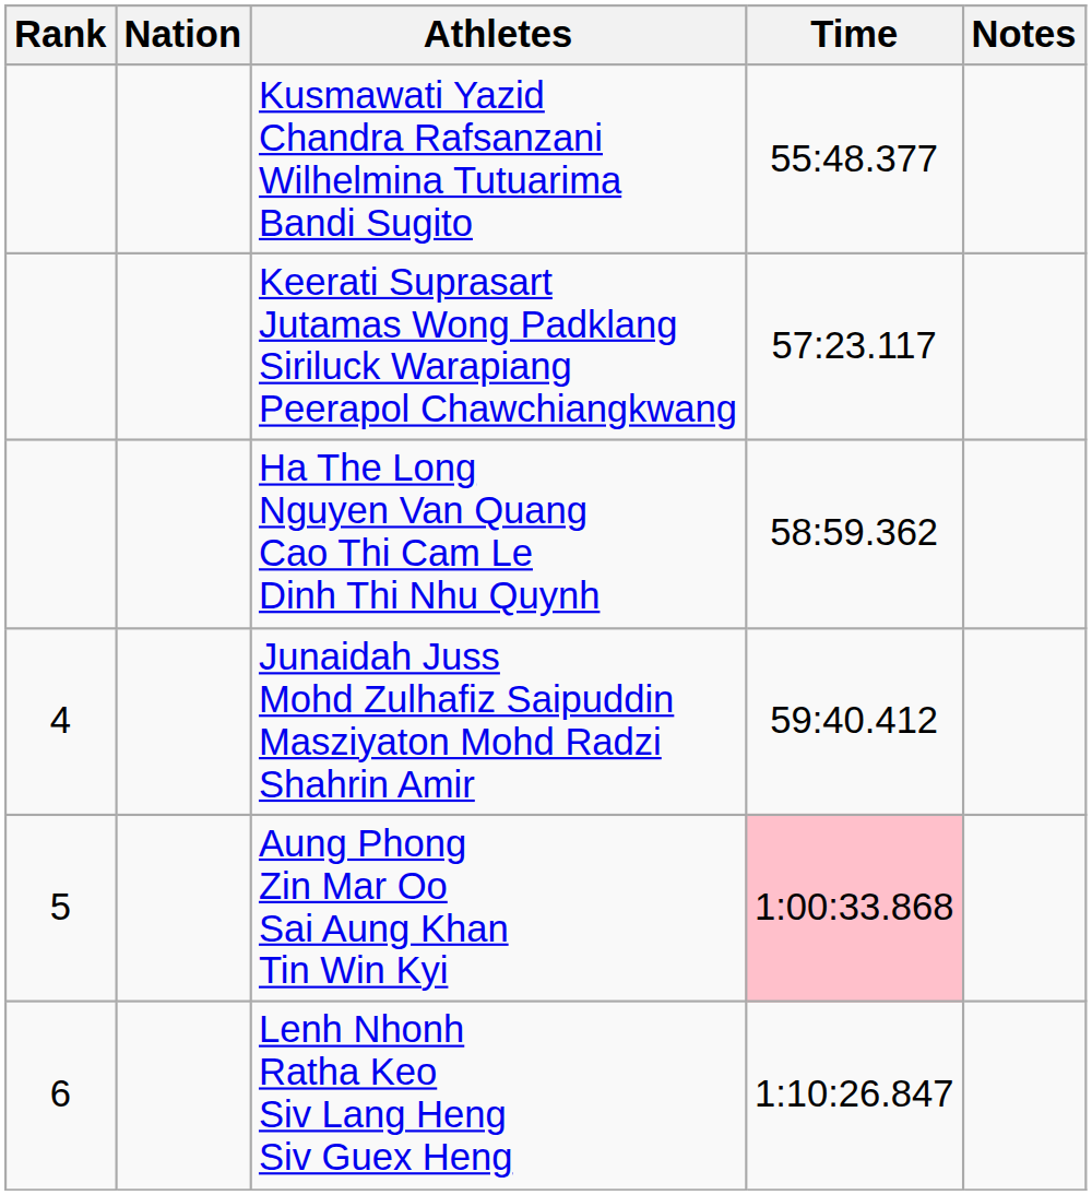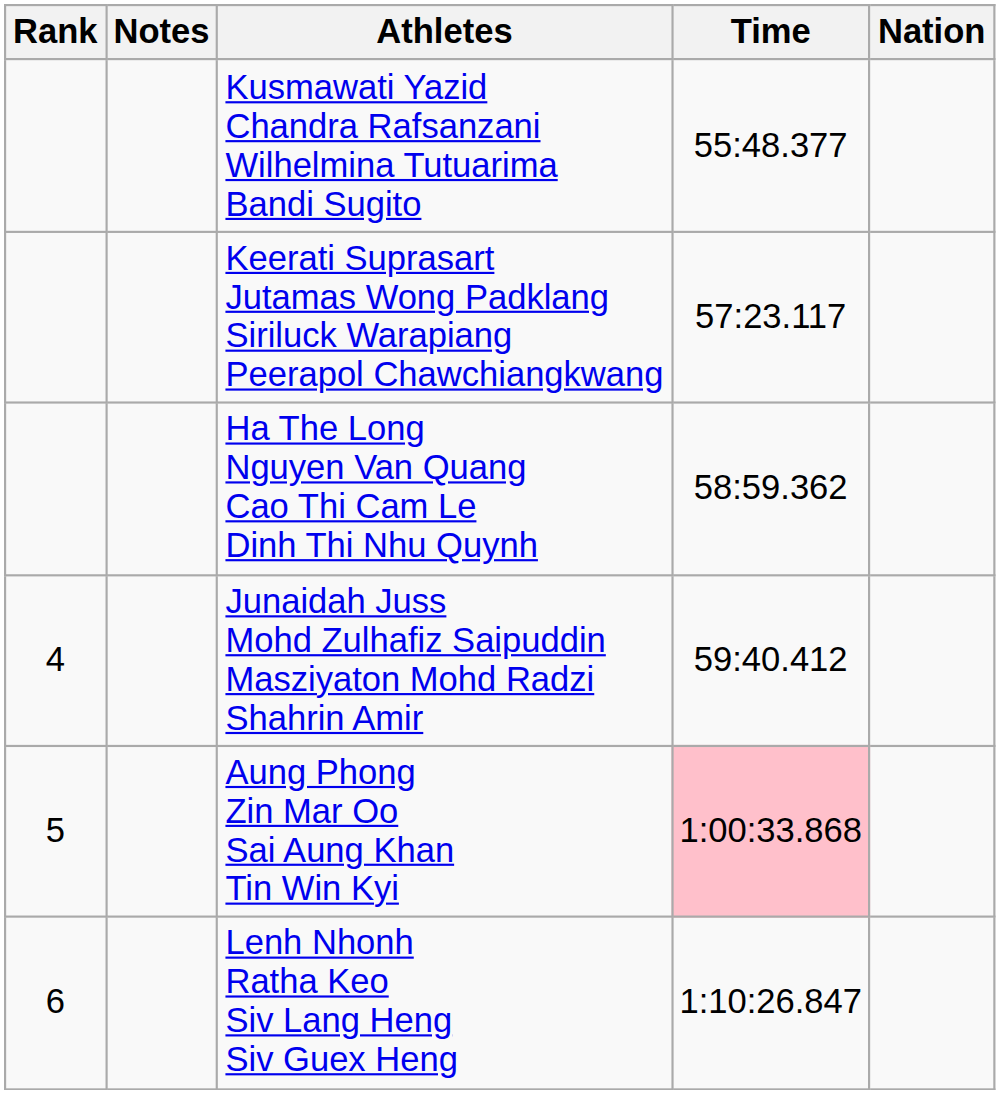columns swapped: Nation <-> Notes
